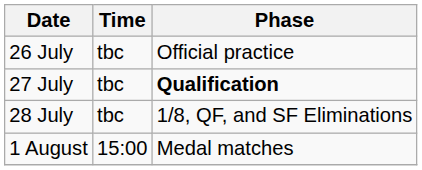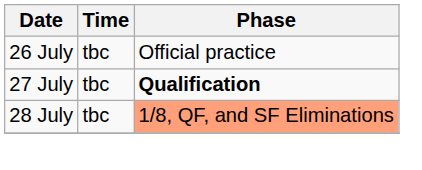28 July | Phase: no background -> lightsalmon background
- row: 1 August | 15:00 | Medal matches
